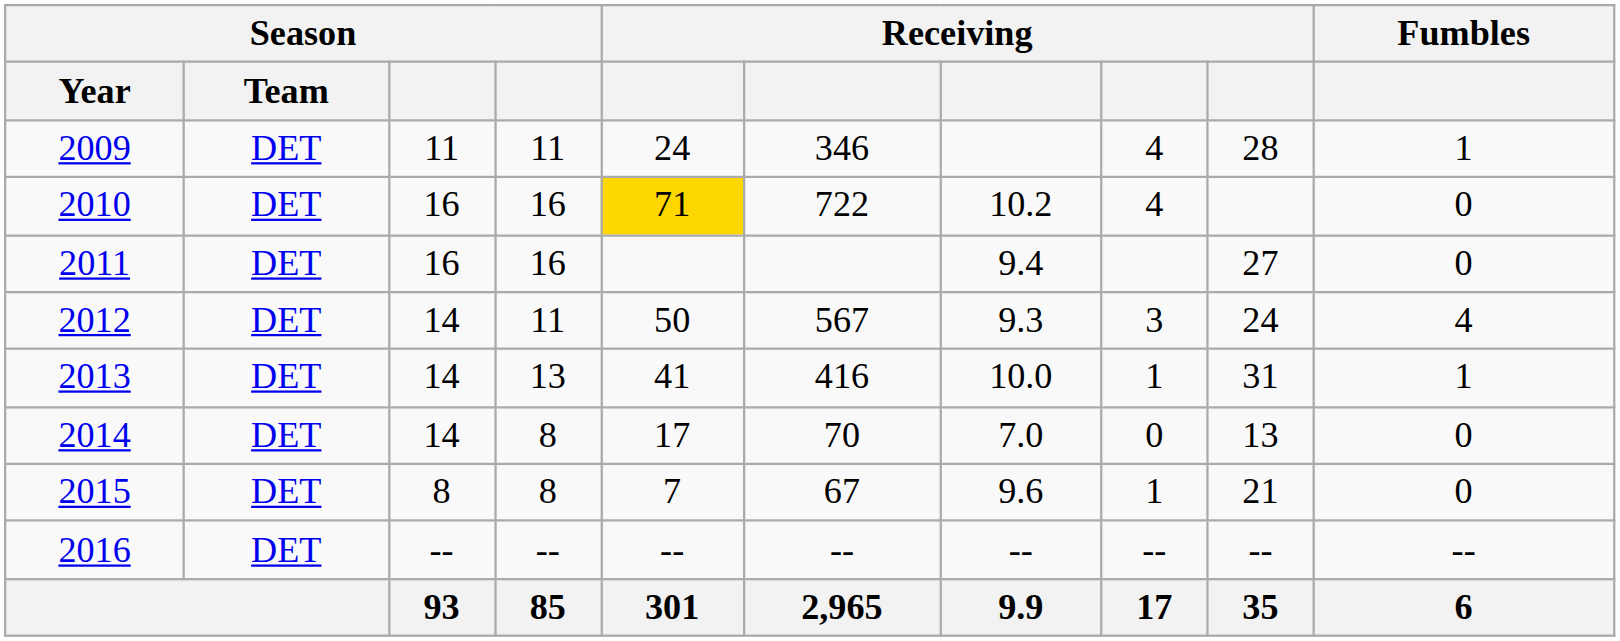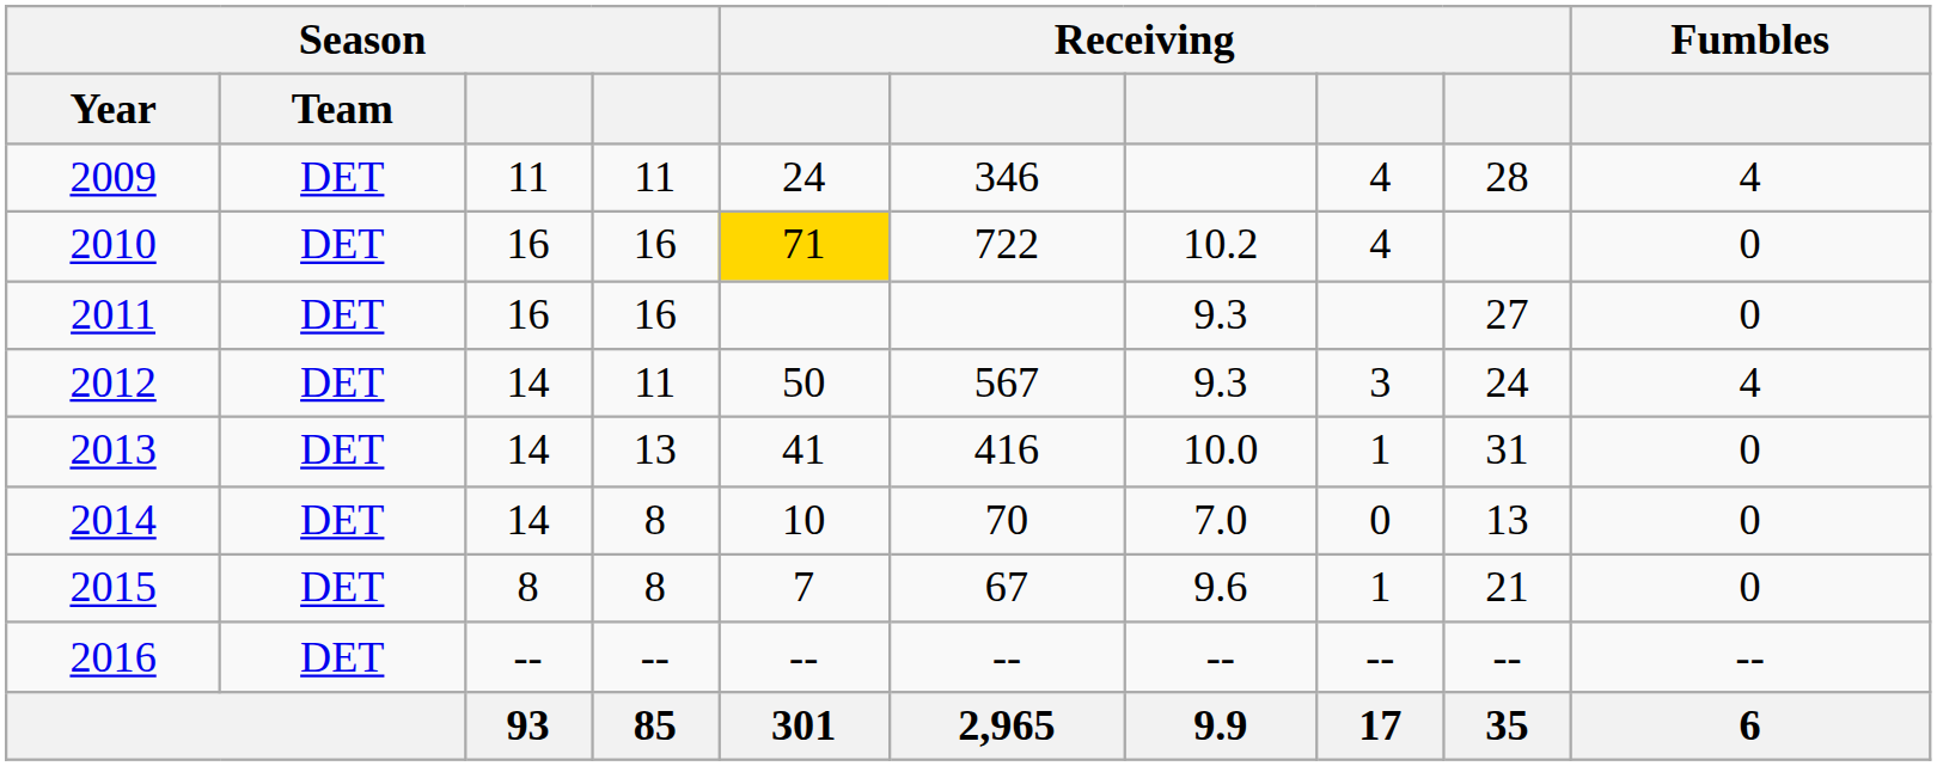2009 | column 10: 1 -> 4
2011 | column 7: 9.4 -> 9.3
2013 | column 10: 1 -> 0
2014 | column 5: 17 -> 10
